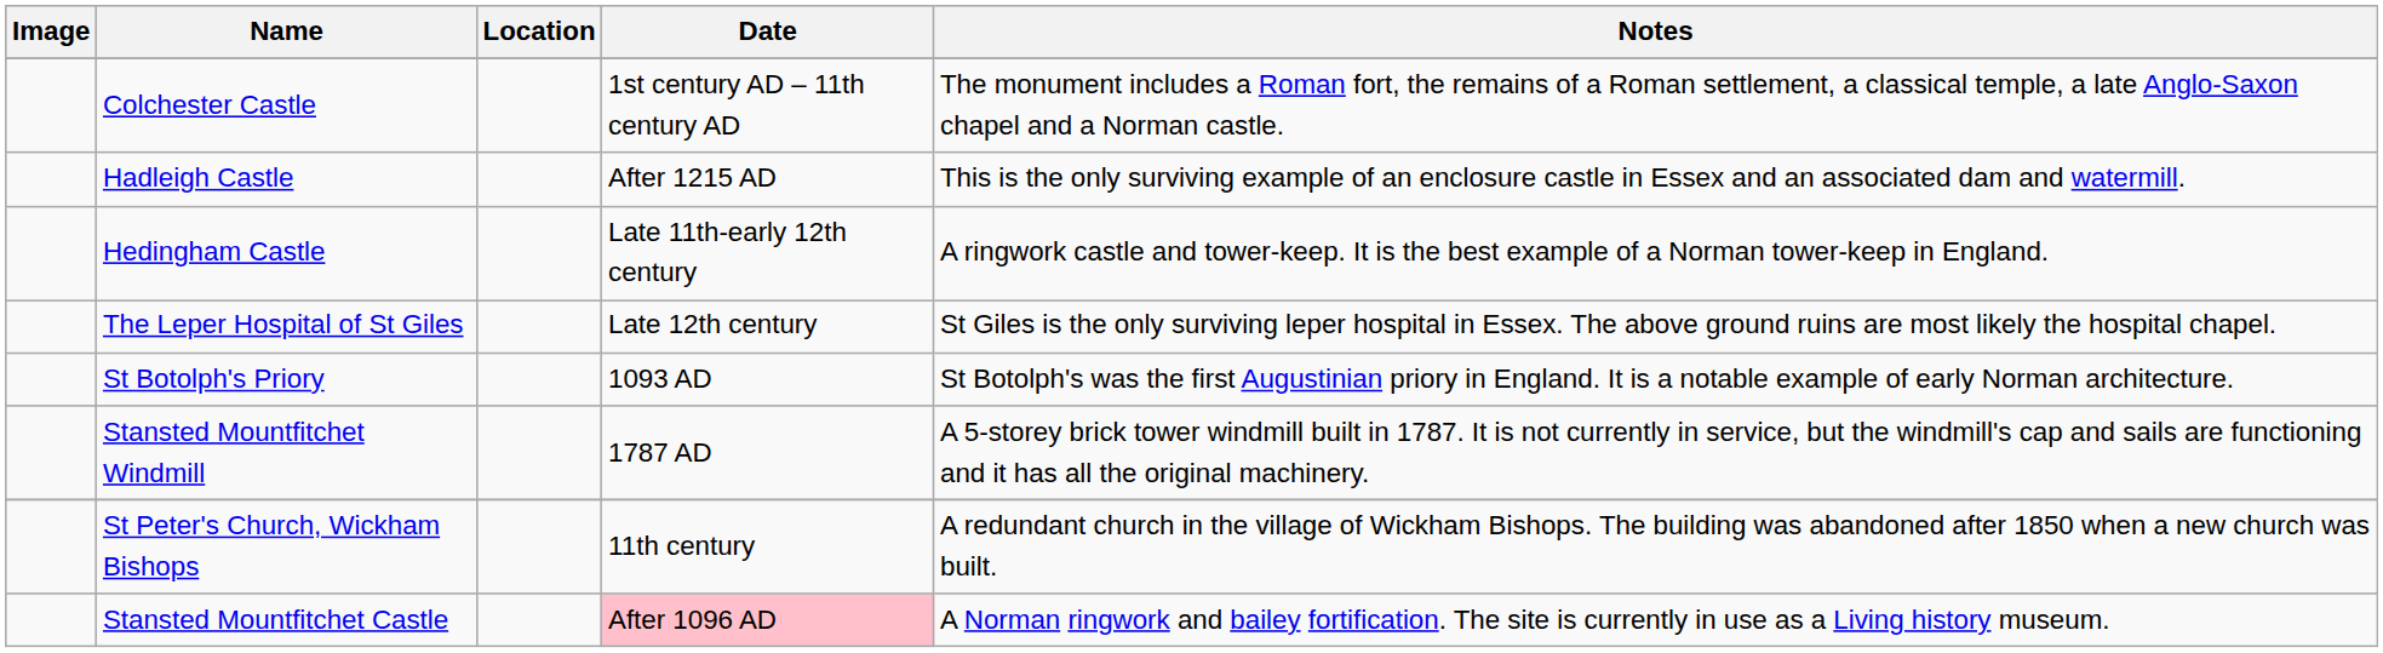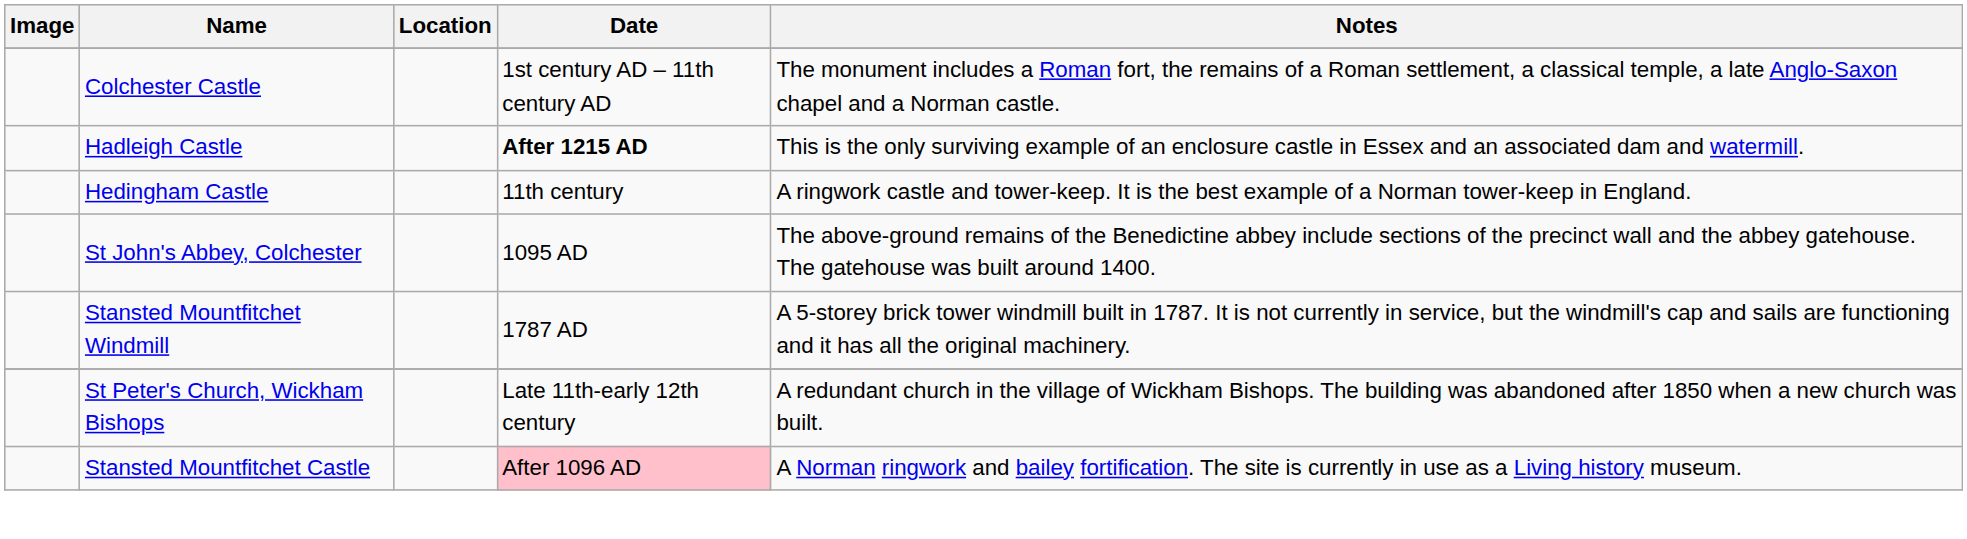Hadleigh Castle | Date: normal -> bold
Hedingham Castle | Date: Late 11th-early 12th century -> 11th century
- row: The Leper Hospital of St Giles | Late 12th century | St Giles is the only surviving leper hospital in Essex. The above ground ruins are most likely the hospital chapel.
- row: St Botolph's Priory | 1093 AD | St Botolph's was the first Augustinian priory in England. It is a notable example of early Norman architecture.
+ row: St John's Abbey, Colchester | 1095 AD | The above-ground remains of the Benedictine abbey include sections of the precinct wall and the abbey gatehouse. The gatehouse was built around 1400.
St Peter's Church, Wickham Bishops | Date: 11th century -> Late 11th-early 12th century
